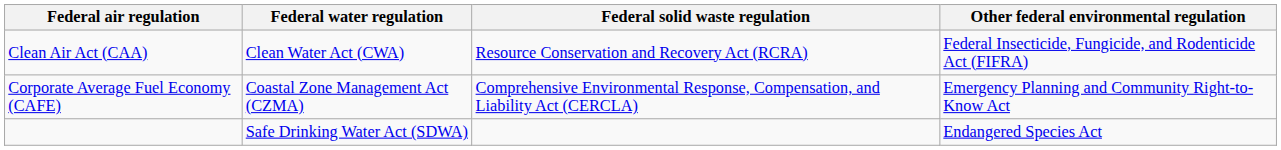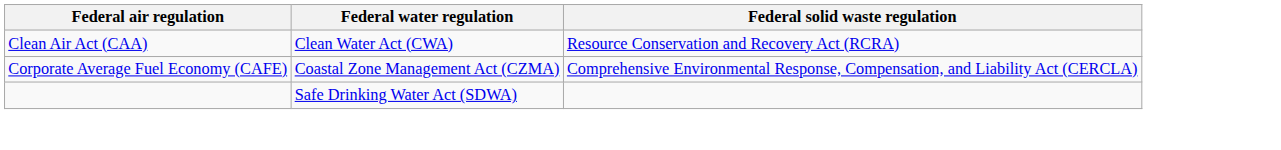- column: Other federal environmental regulation | Federal Insecticide, Fungicide, and Rodenticide Act (FIFRA) | Emergency Planning and Community Right-to-Know Act | Endangered Species Act
